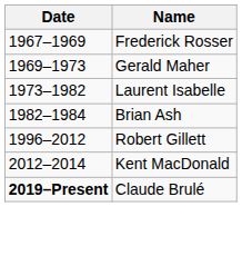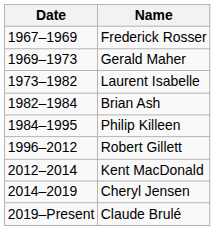+ row: 1984–1995 | Philip Killeen
+ row: 2014–2019 | Cheryl Jensen
Claude Brulé | Date: bold -> normal
